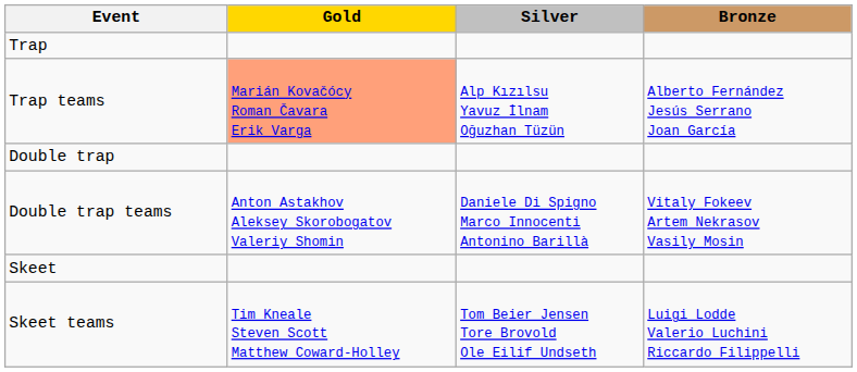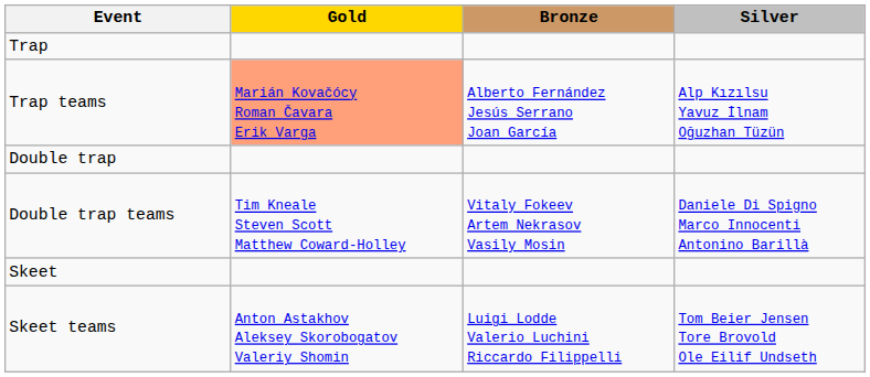columns swapped: Silver <-> Bronze
Double trap teams | Gold: Anton Astakhov Aleksey Skorobogatov Valeriy Shomin -> Tim Kneale Steven Scott Matthew Coward-Holley
Skeet teams | Gold: Tim Kneale Steven Scott Matthew Coward-Holley -> Anton Astakhov Aleksey Skorobogatov Valeriy Shomin
